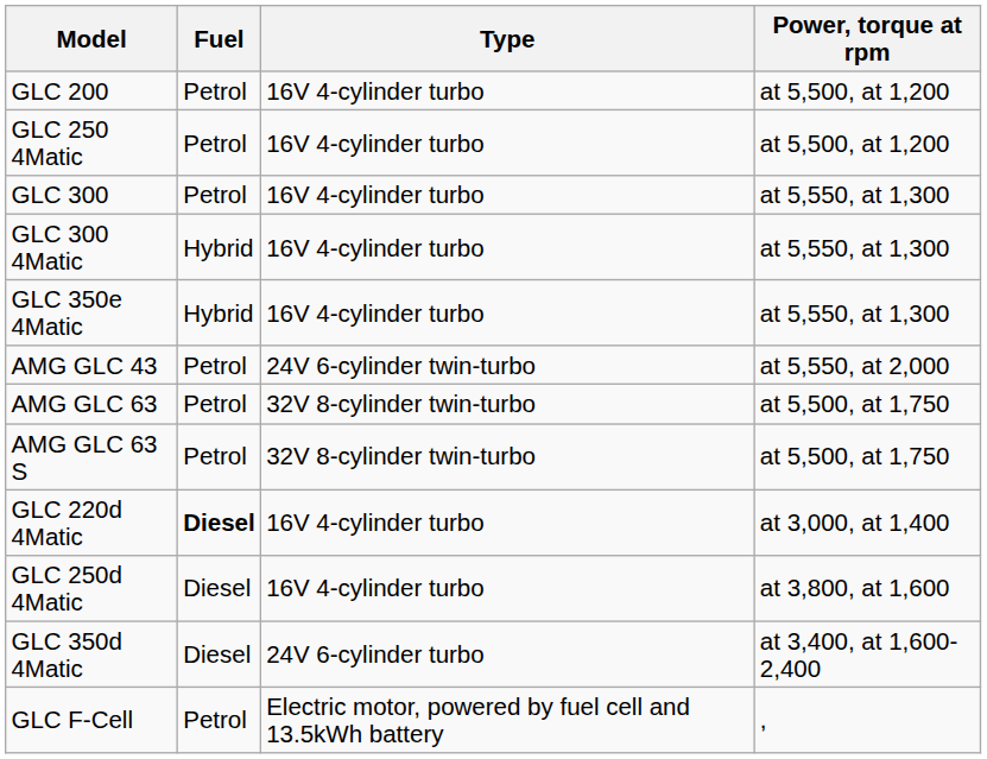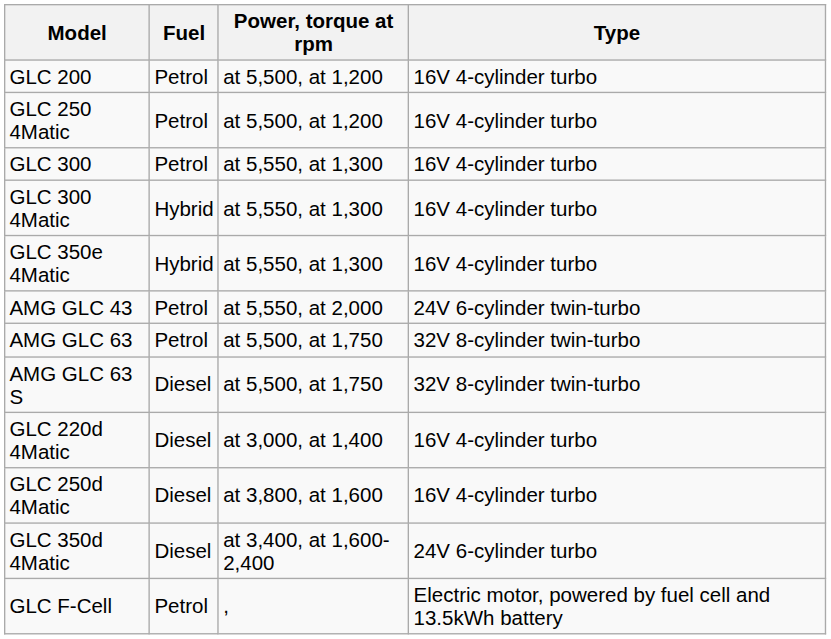columns swapped: Type <-> Power, torque at rpm
AMG GLC 63 S | Fuel: Petrol -> Diesel
GLC 220d 4Matic | Fuel: bold -> normal
